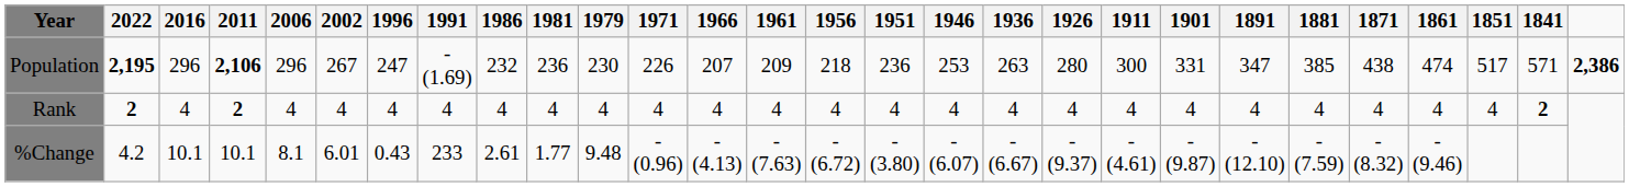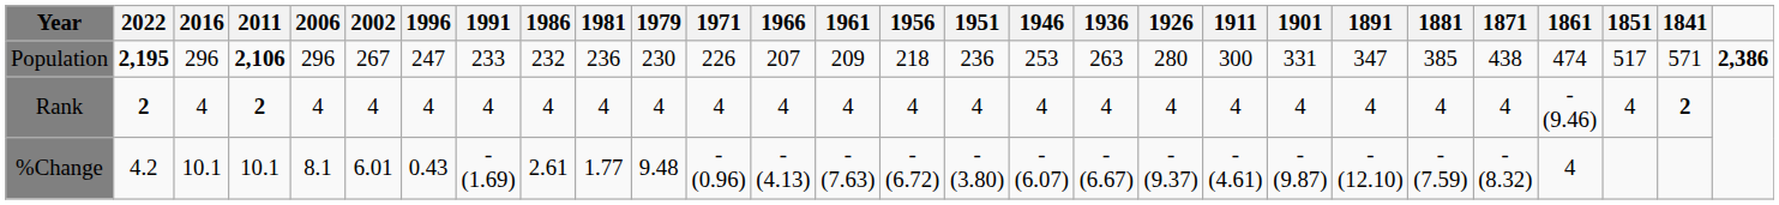Population | 1991: -(1.69) -> 233
Rank | 1861: 4 -> -(9.46)
%Change | 1991: 233 -> -(1.69)
%Change | 1861: -(9.46) -> 4
